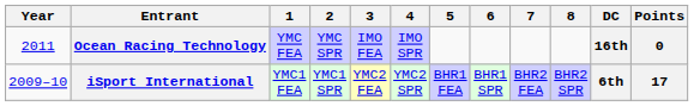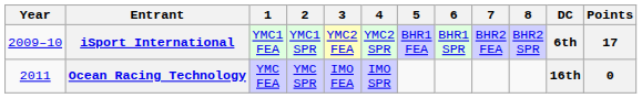rows swapped: iSport International <-> Ocean Racing Technology
